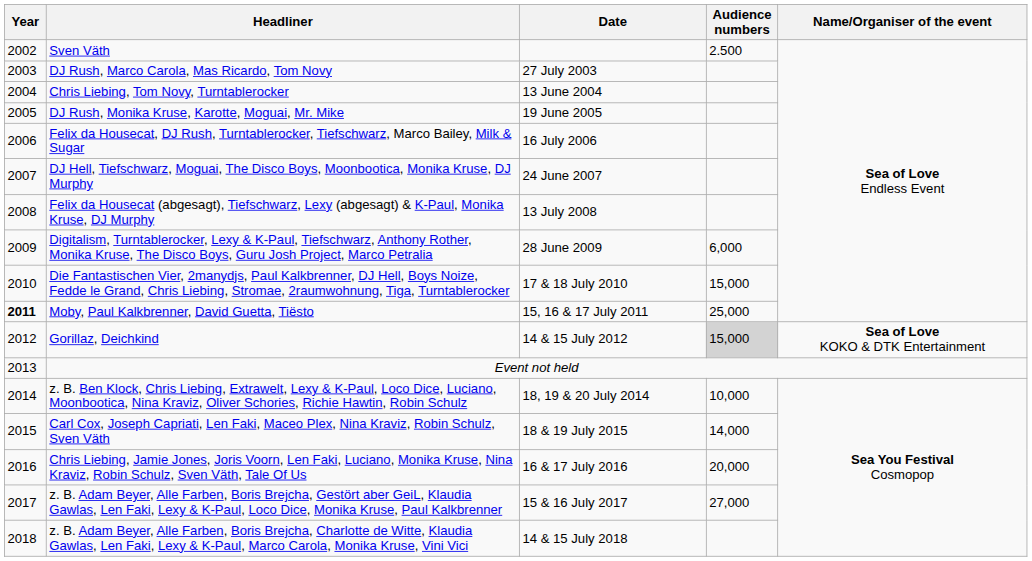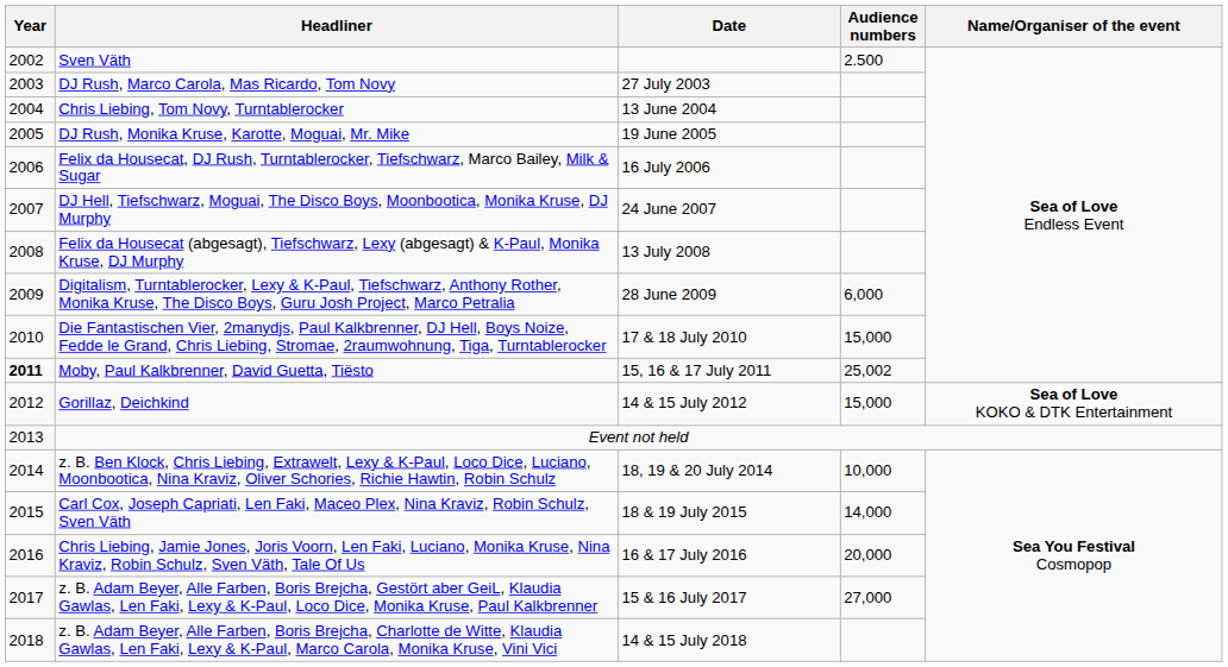Moby, Paul Kalkbrenner, David Guetta, Tiësto | Audience numbers: 25,000 -> 25,002
Gorillaz, Deichkind | Audience numbers: lightgrey background -> no background
